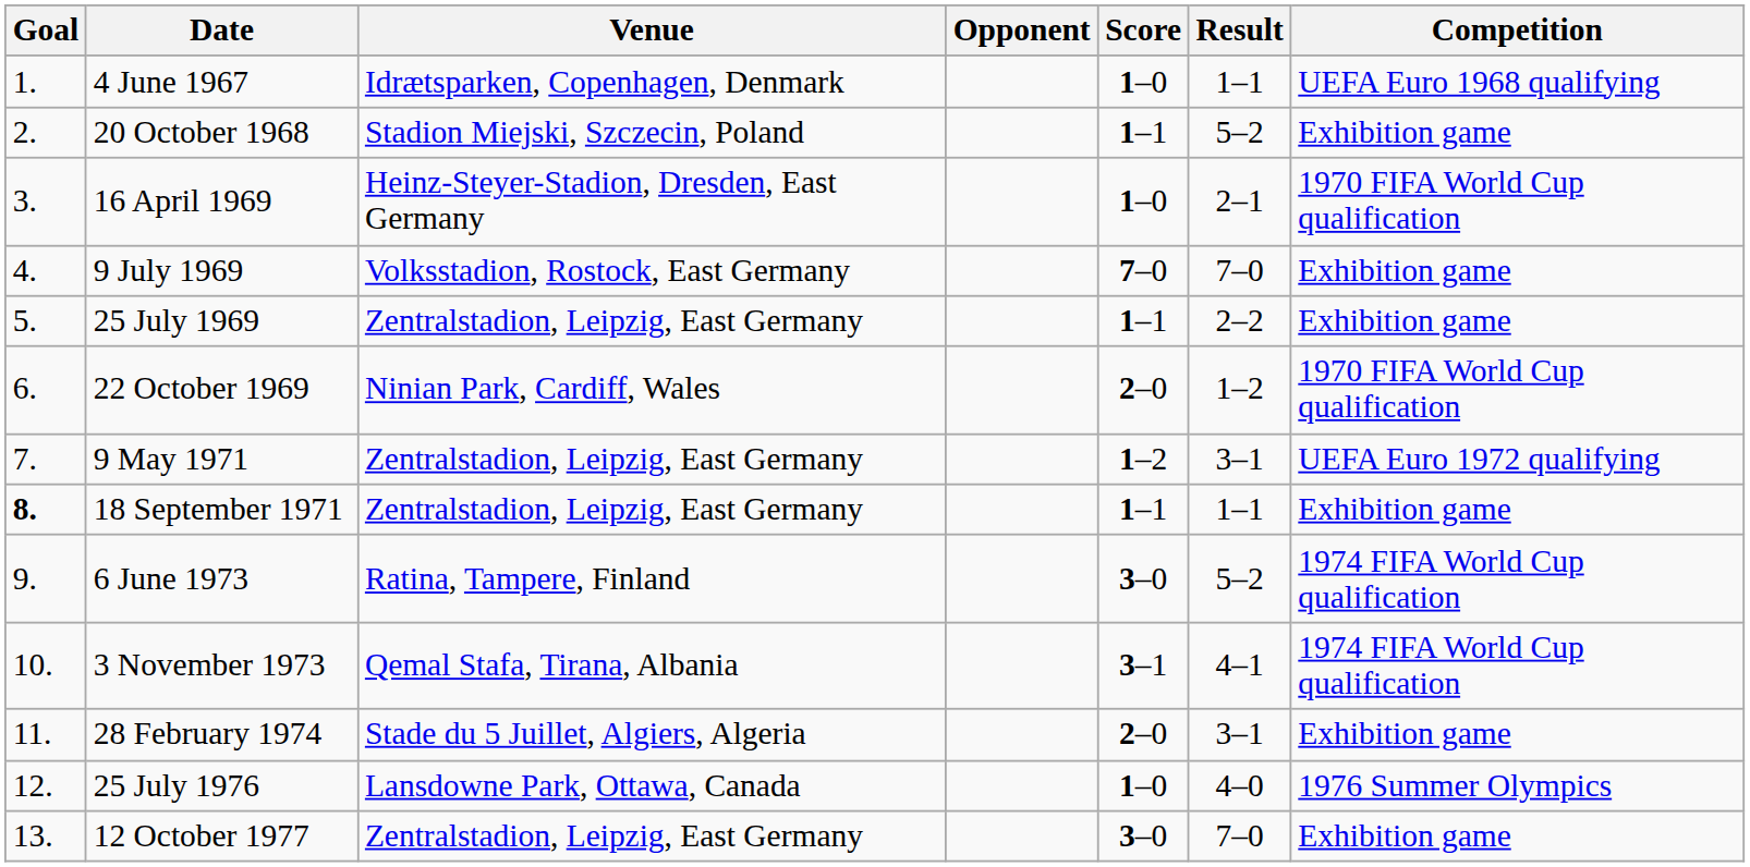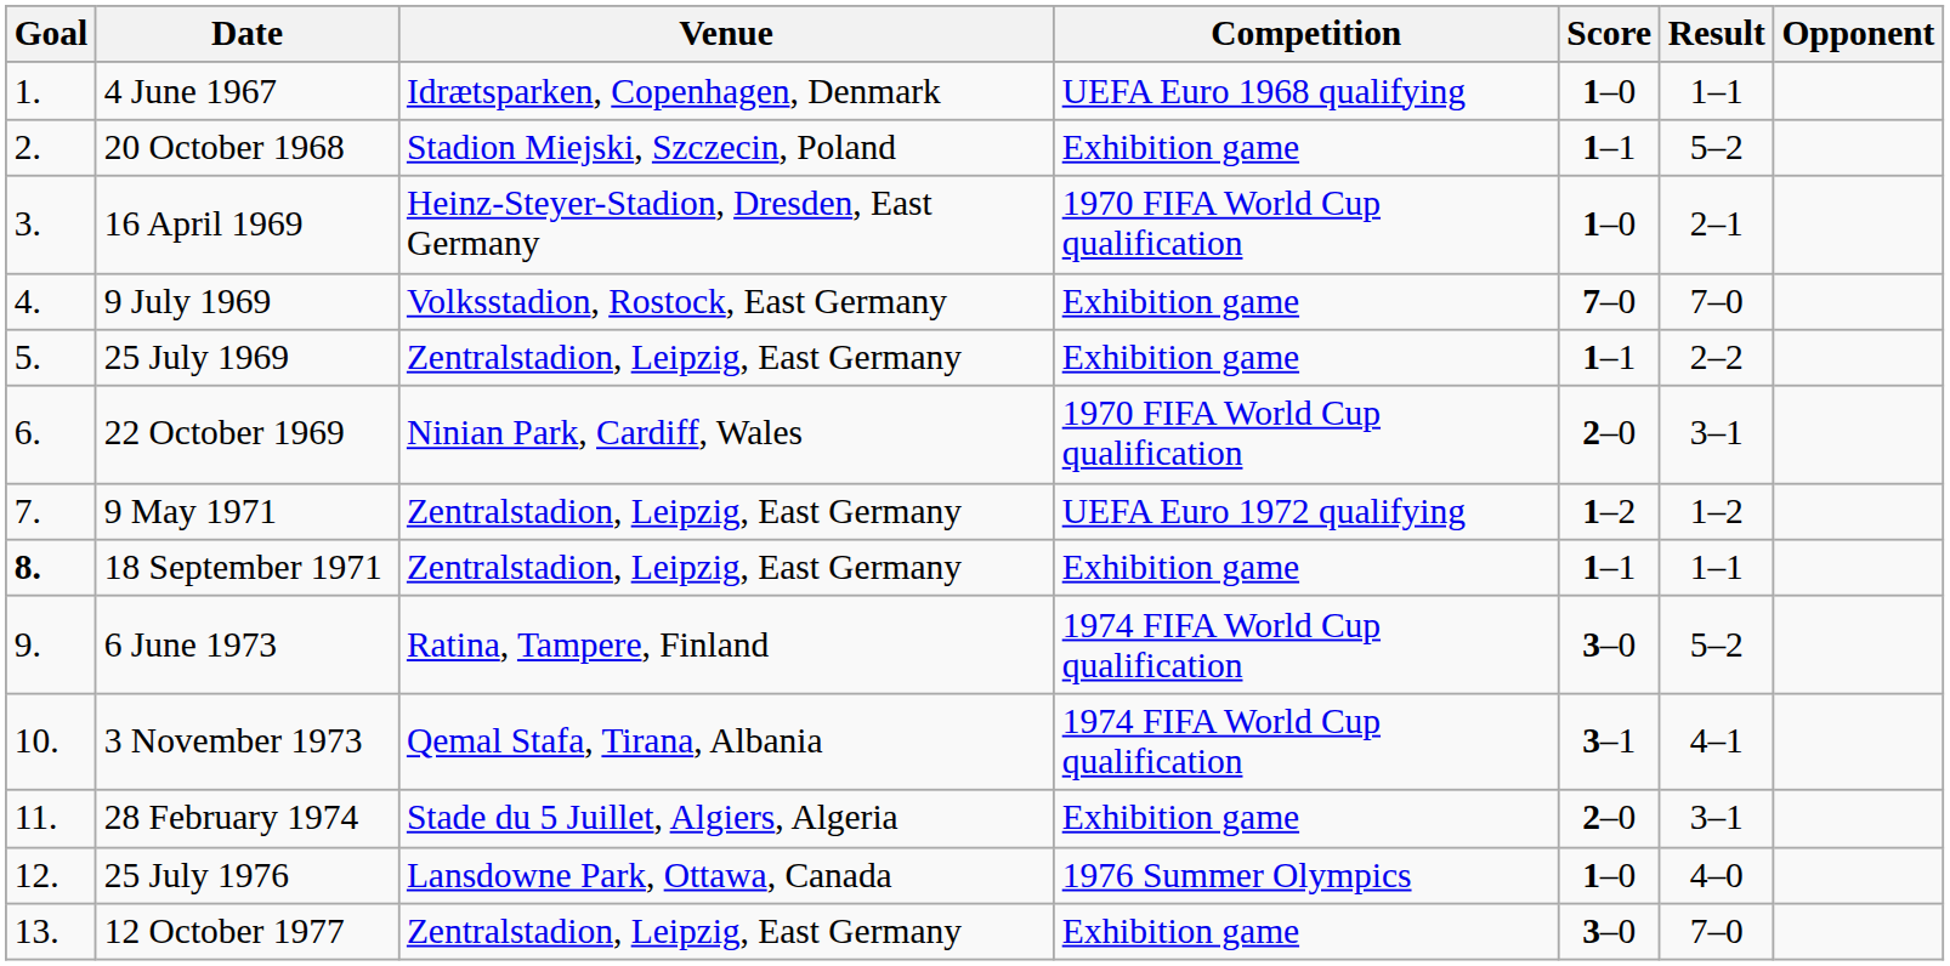columns swapped: Opponent <-> Competition
22 October 1969 | Result: 1–2 -> 3–1
9 May 1971 | Result: 3–1 -> 1–2
